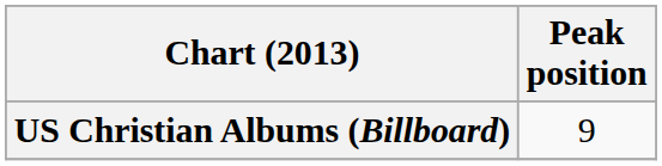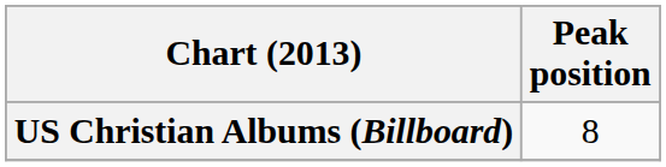US Christian Albums (Billboard) | Peak position: 9 -> 8
